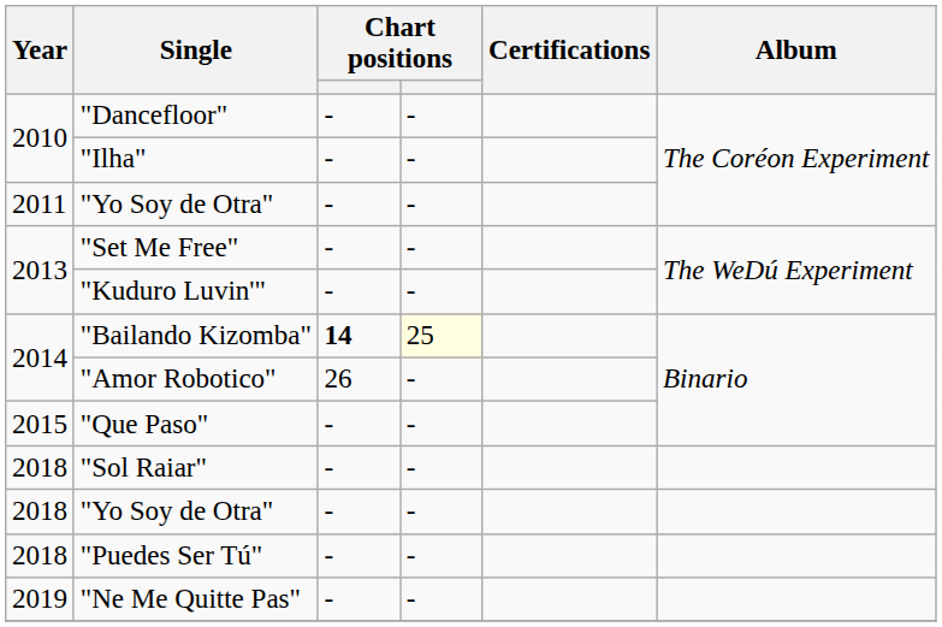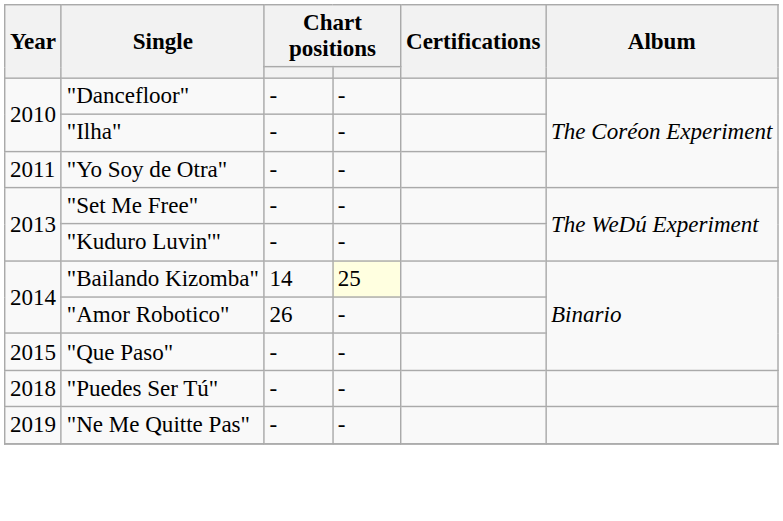"Bailando Kizomba" | column 3: bold -> normal
- row: 2018 | "Sol Raiar" | - | -
- row: 2018 | "Yo Soy de Otra" | - | -
